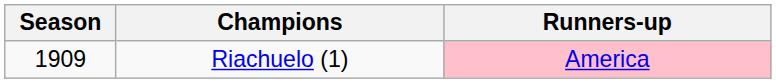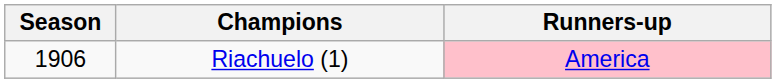Riachuelo (1) | Season: 1909 -> 1906
